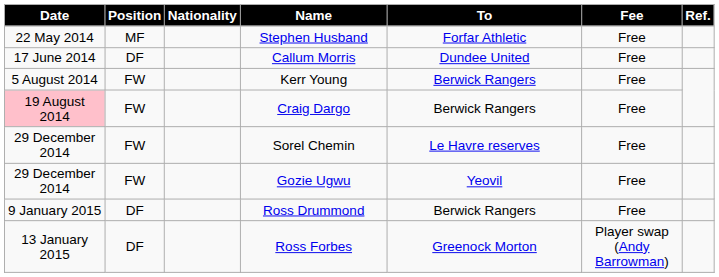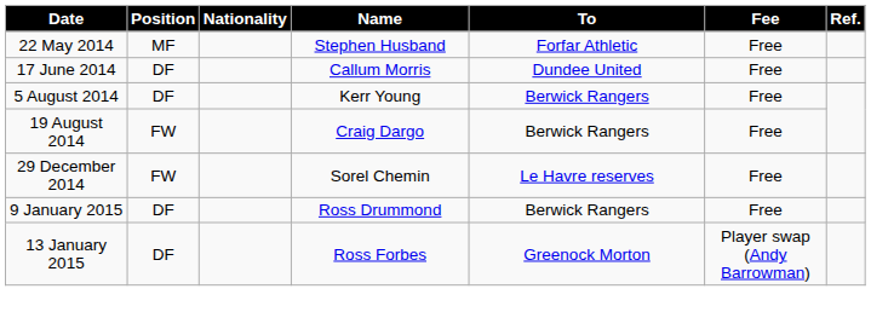Kerr Young | Position: FW -> DF
Craig Dargo | Date: pink background -> no background
- row: 29 December 2014 | FW | Gozie Ugwu | Yeovil | Free
